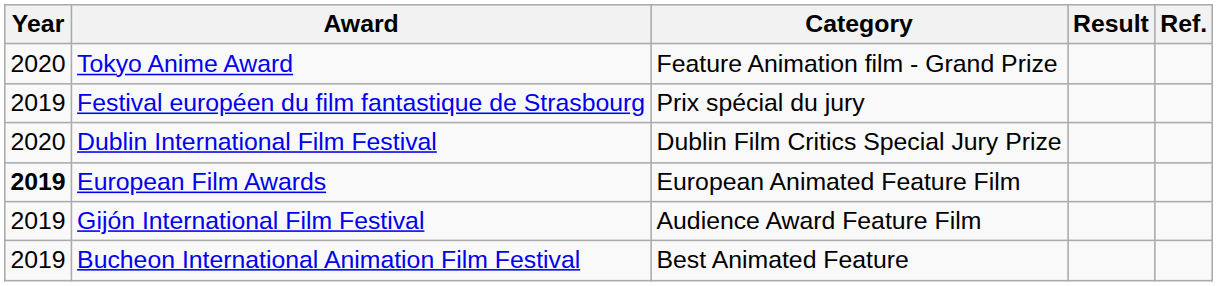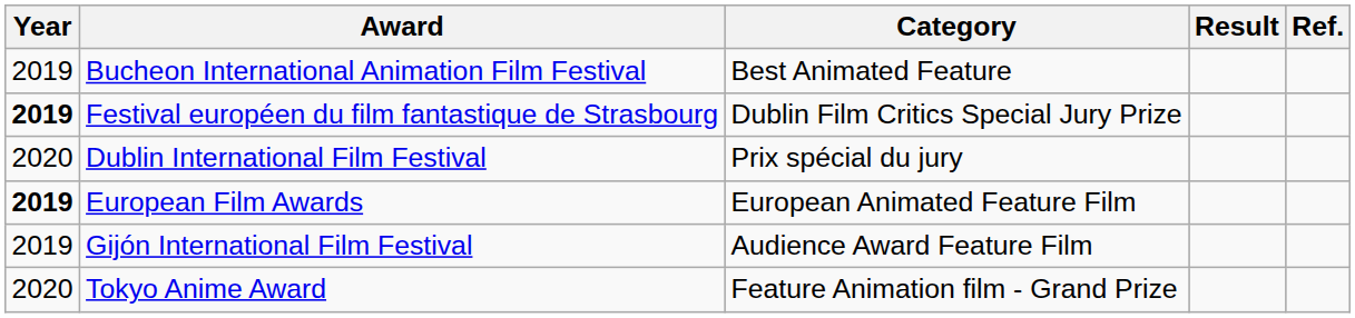rows swapped: Bucheon International Animation Film Festival <-> Tokyo Anime Award
Festival européen du film fantastique de Strasbourg | Year: normal -> bold
Festival européen du film fantastique de Strasbourg | Category: Prix spécial du jury -> Dublin Film Critics Special Jury Prize
Dublin International Film Festival | Category: Dublin Film Critics Special Jury Prize -> Prix spécial du jury
